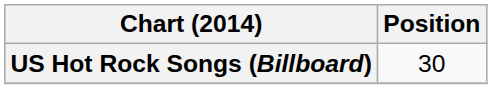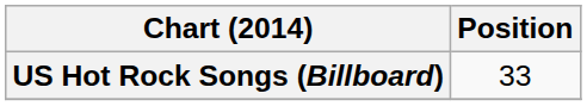US Hot Rock Songs (Billboard) | Position: 30 -> 33
